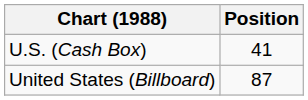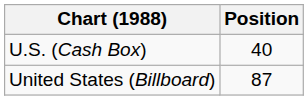U.S. (Cash Box) | Position: 41 -> 40
